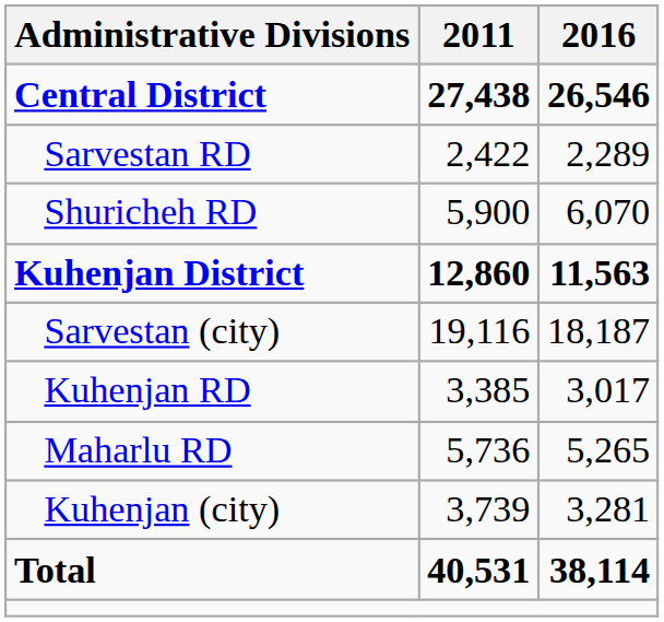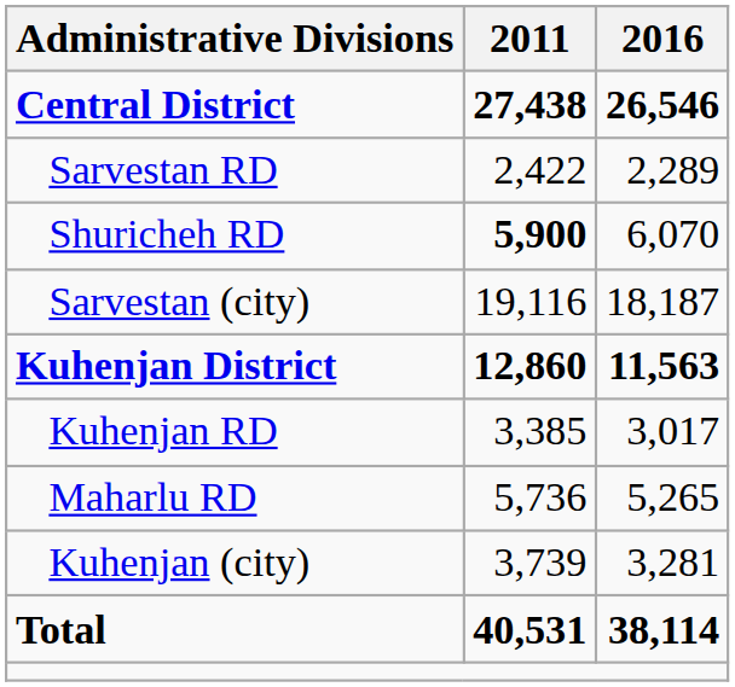Shuricheh RD | 2011: normal -> bold
rows swapped: Sarvestan (city) <-> Kuhenjan District
